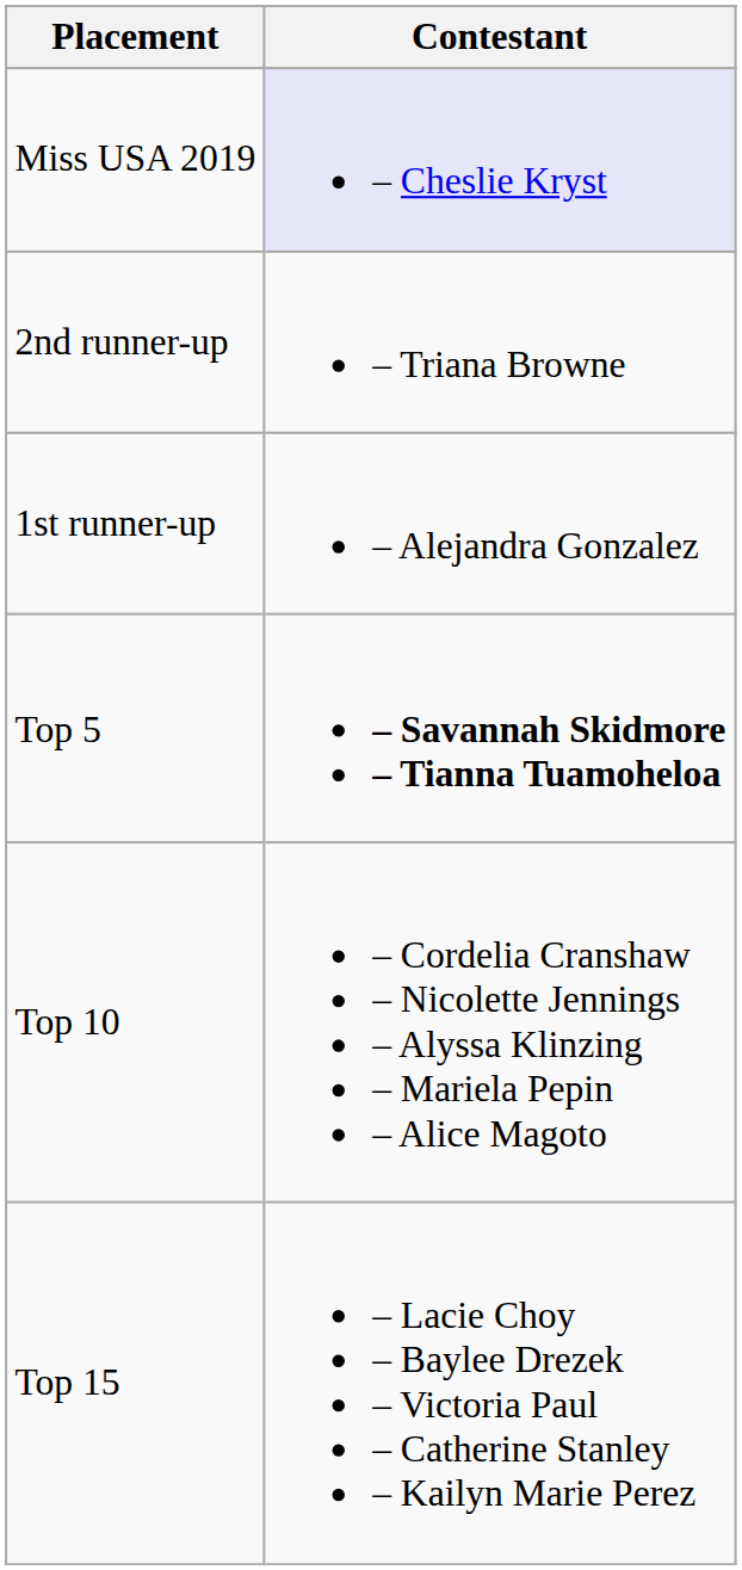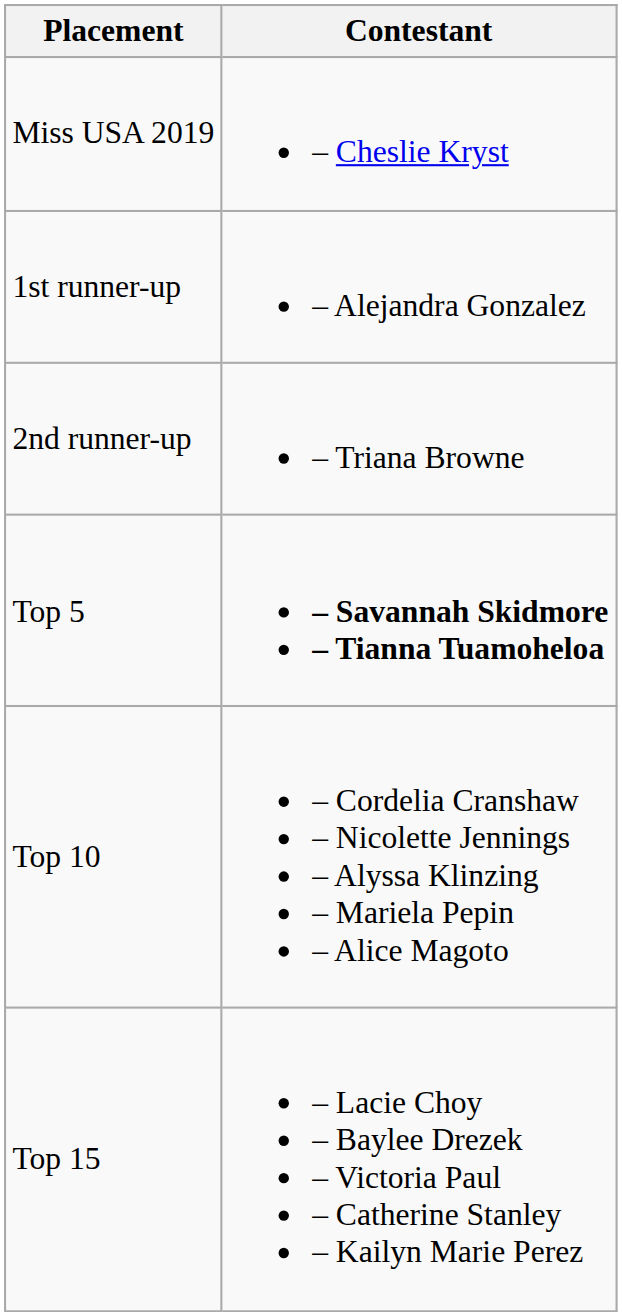Miss USA 2019 | Contestant: lavender background -> no background
rows swapped: 1st runner-up <-> 2nd runner-up
